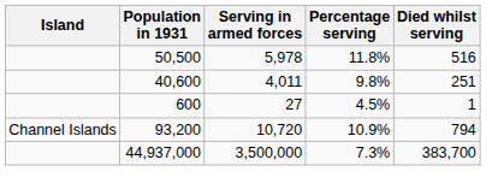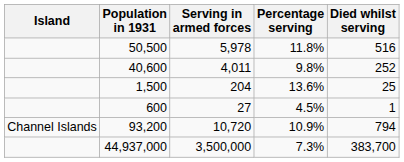40,600 | Died whilst serving: 251 -> 252
+ row: 1,500 | 204 | 13.6% | 25
